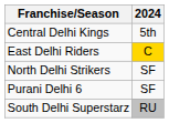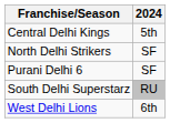- row: East Delhi Riders | C
+ row: West Delhi Lions | 6th
